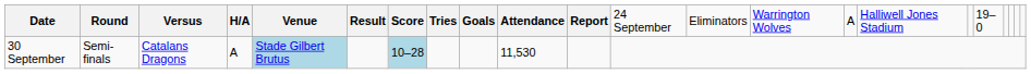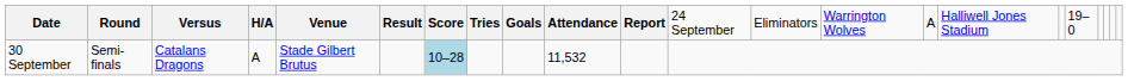30 September | column 5: lightblue background -> no background
30 September | column 10: 11,530 -> 11,532
